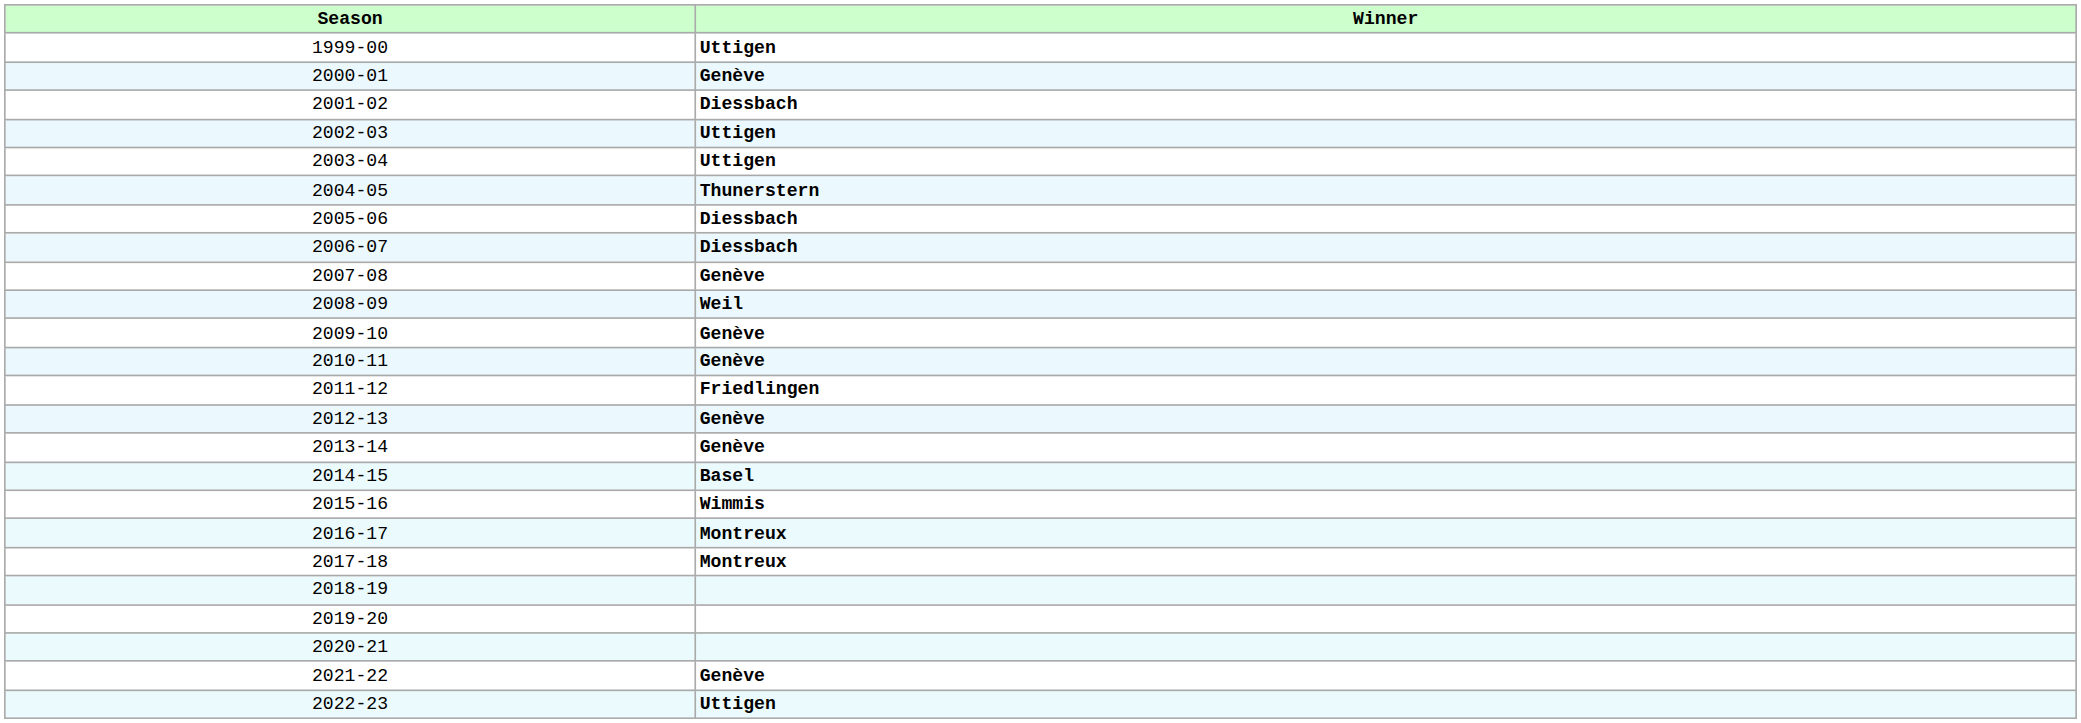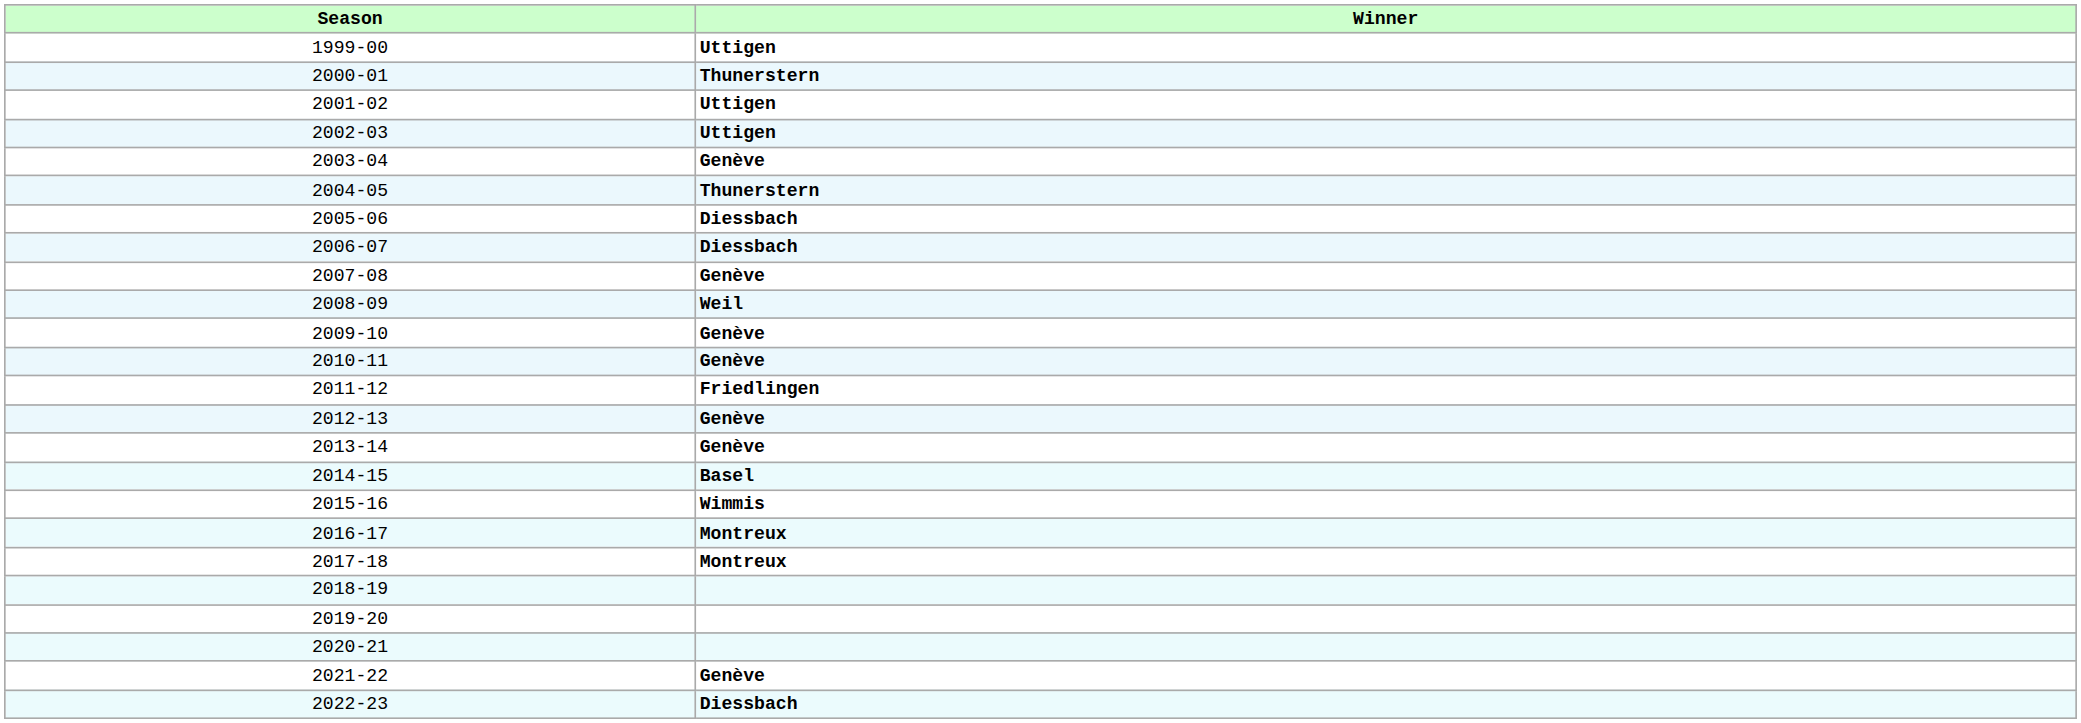2000-01 | Winner: Genève -> Thunerstern
2001-02 | Winner: Diessbach -> Uttigen
2003-04 | Winner: Uttigen -> Genève
2022-23 | Winner: Uttigen -> Diessbach
